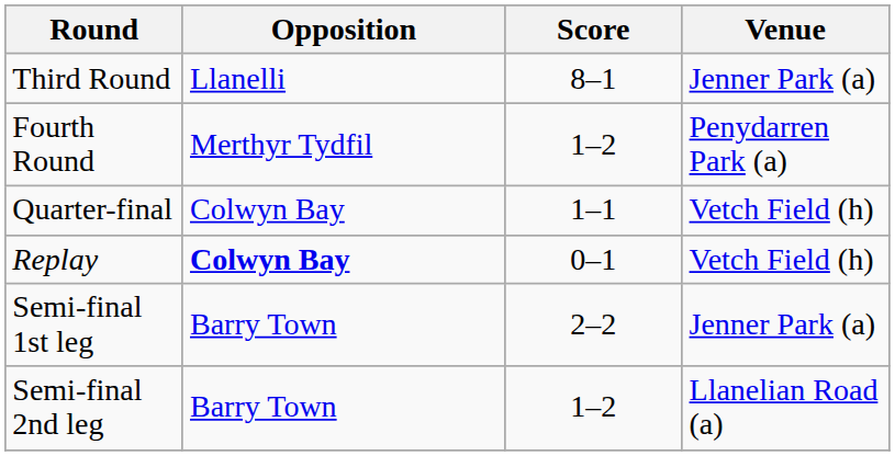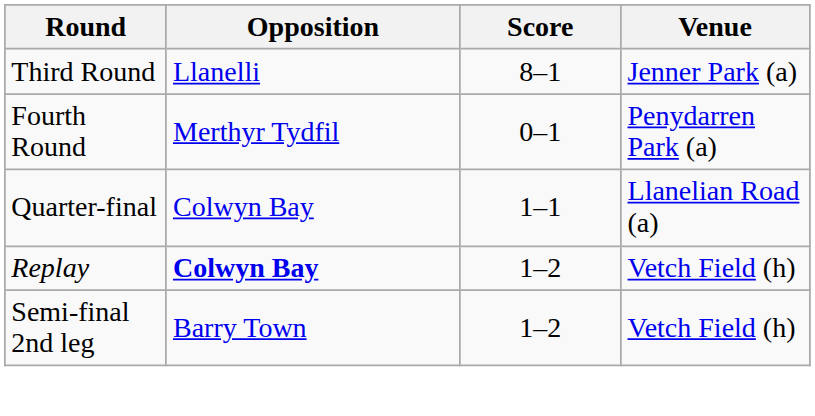Fourth Round | Score: 1–2 -> 0–1
Quarter-final | Venue: Vetch Field (h) -> Llanelian Road (a)
Replay | Score: 0–1 -> 1–2
- row: Semi-final 1st leg | Barry Town | 2–2 | Jenner Park (a)
Semi-final 2nd leg | Venue: Llanelian Road (a) -> Vetch Field (h)
